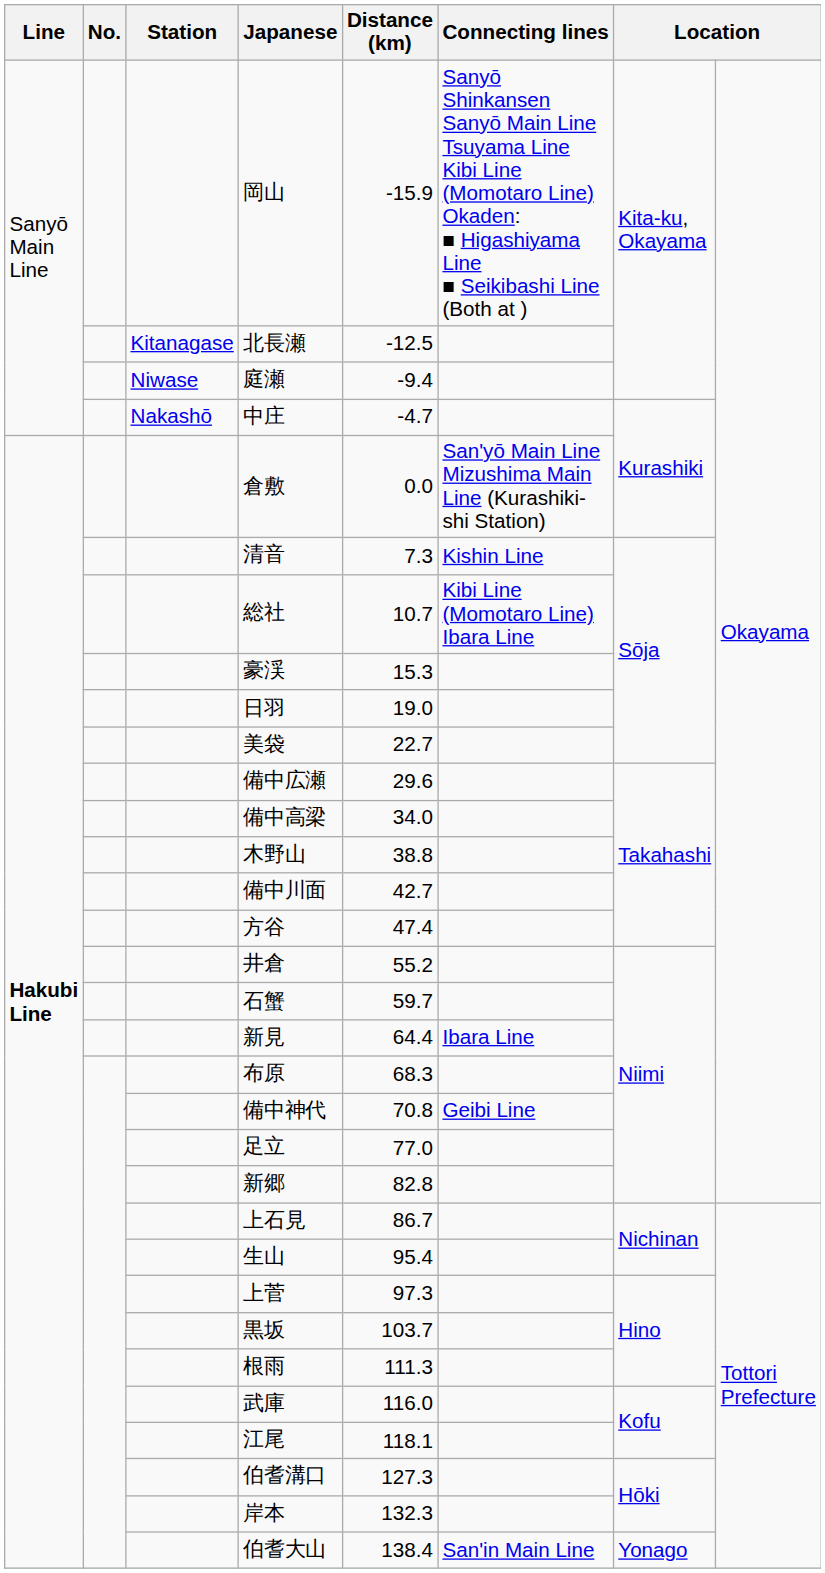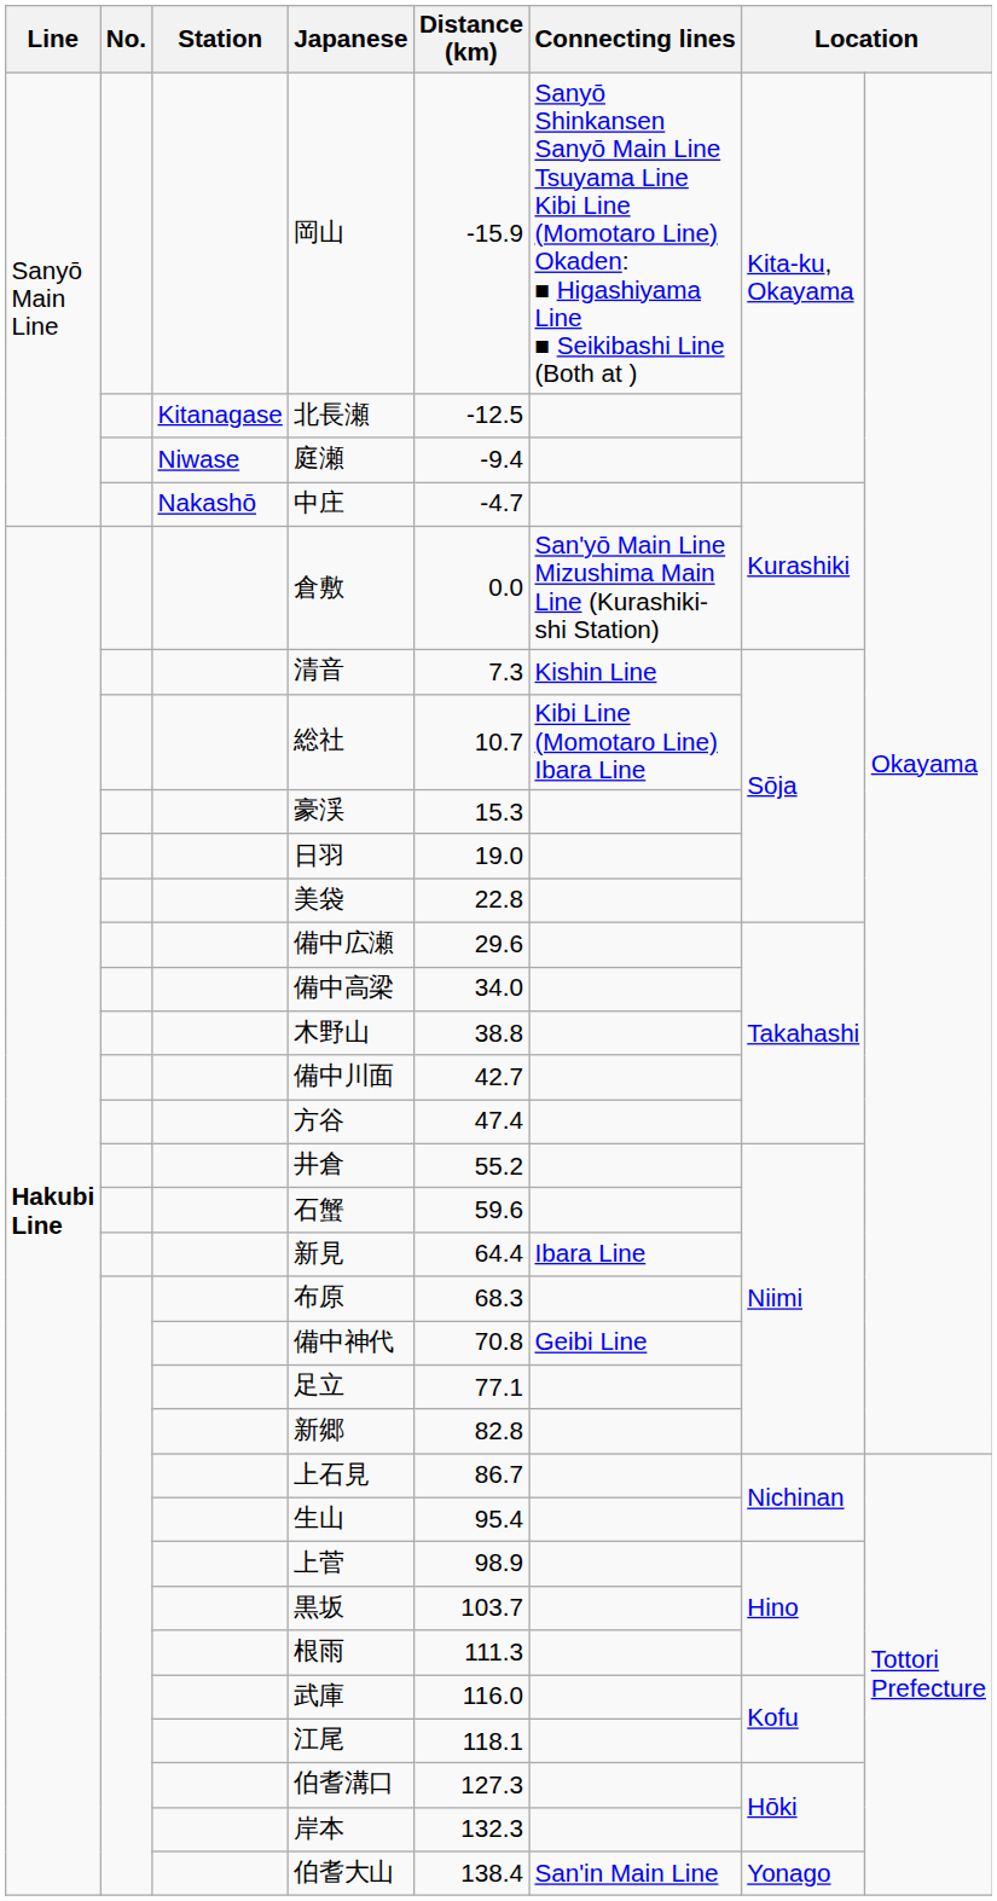美袋 | Distance (km): 22.7 -> 22.8
石蟹 | Distance (km): 59.7 -> 59.6
足立 | Distance (km): 77.0 -> 77.1
上菅 | Distance (km): 97.3 -> 98.9
